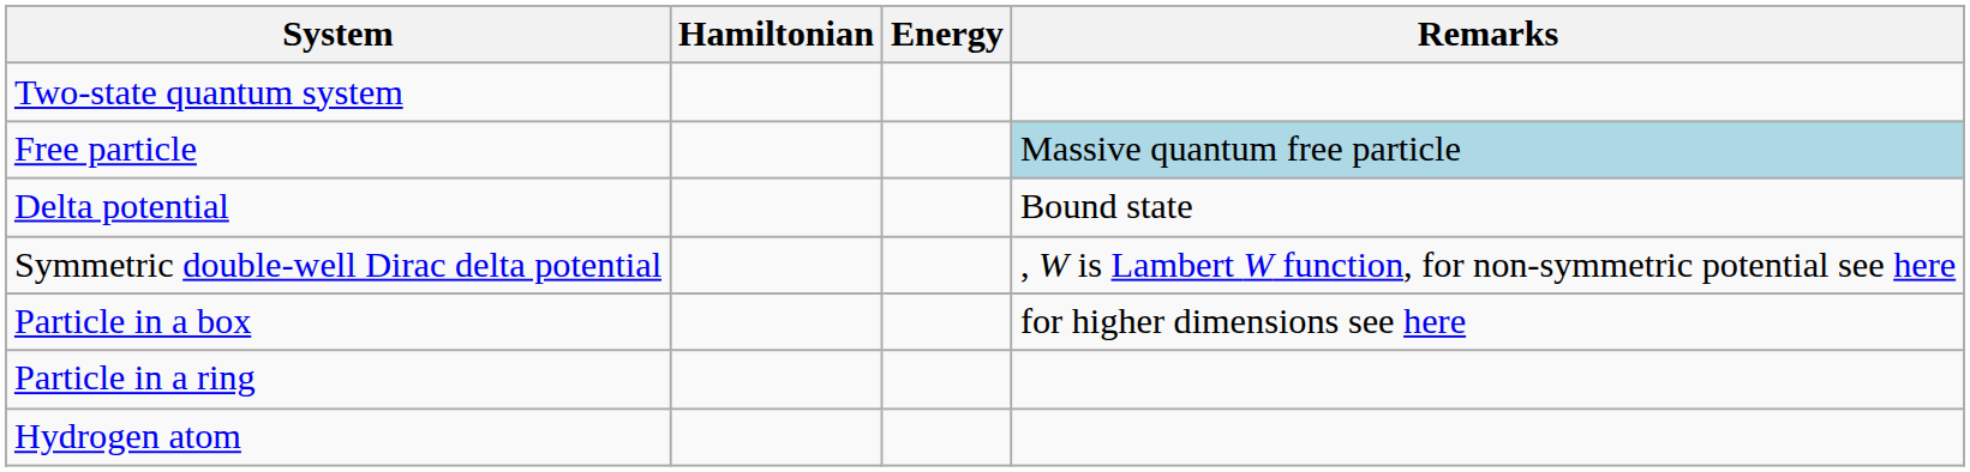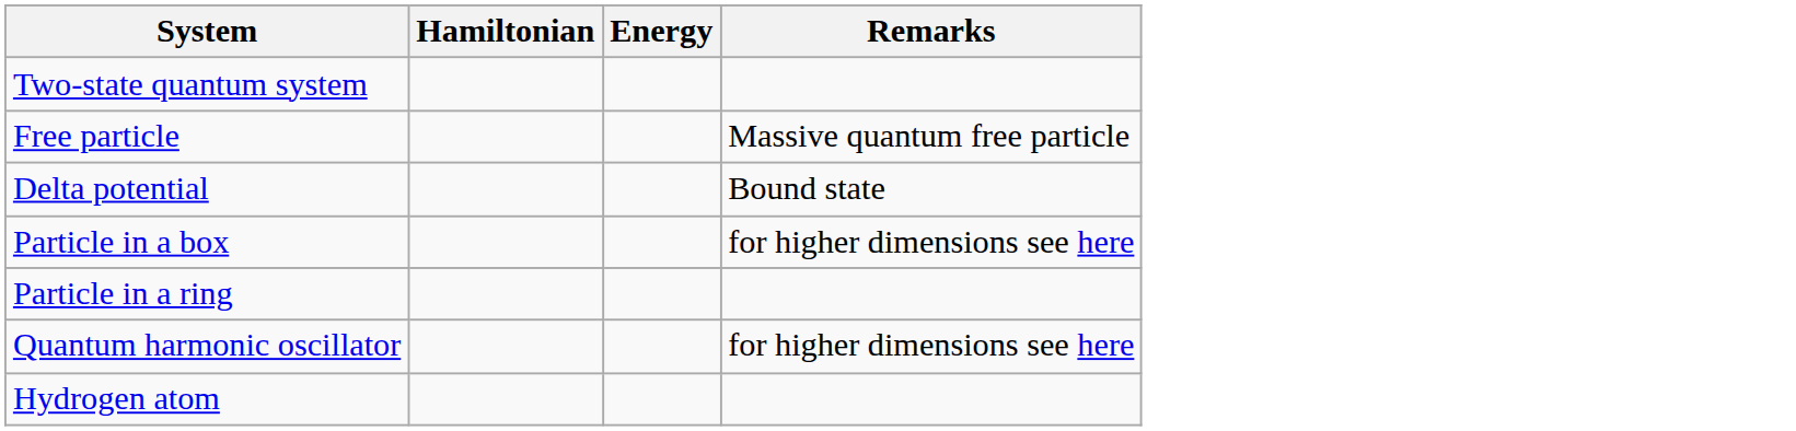Free particle | Remarks: lightblue background -> no background
- row: Symmetric double-well Dirac delta potential | , W is Lambert W function, for non-symmetric potential see here
+ row: Quantum harmonic oscillator | for higher dimensions see here
